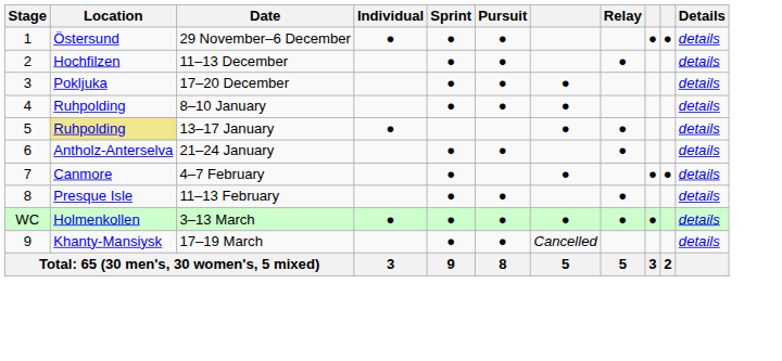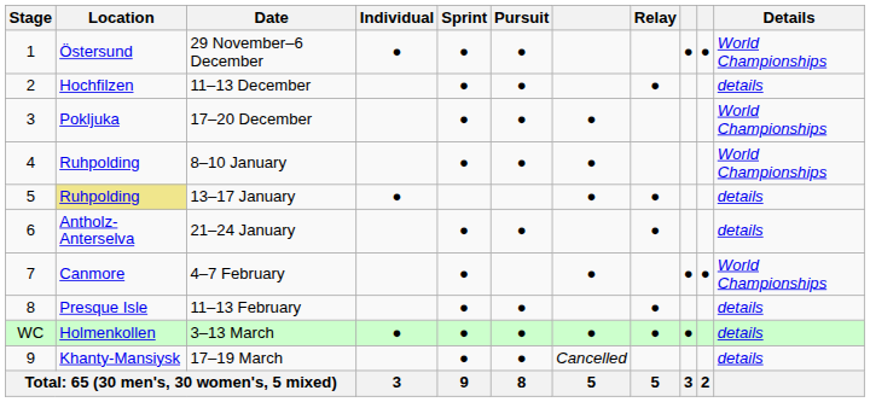29 November–6 December | Details: details -> World Championships
17–20 December | Details: details -> World Championships
8–10 January | Details: details -> World Championships
4–7 February | Details: details -> World Championships
